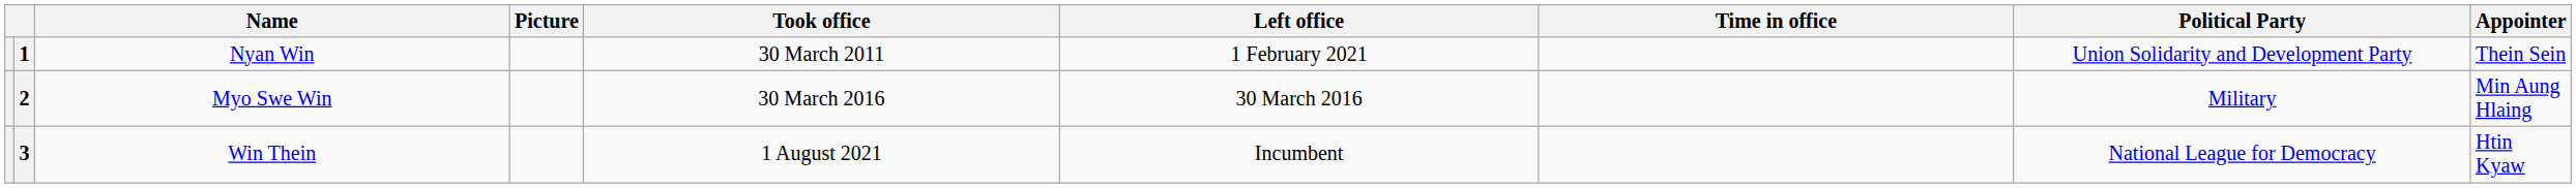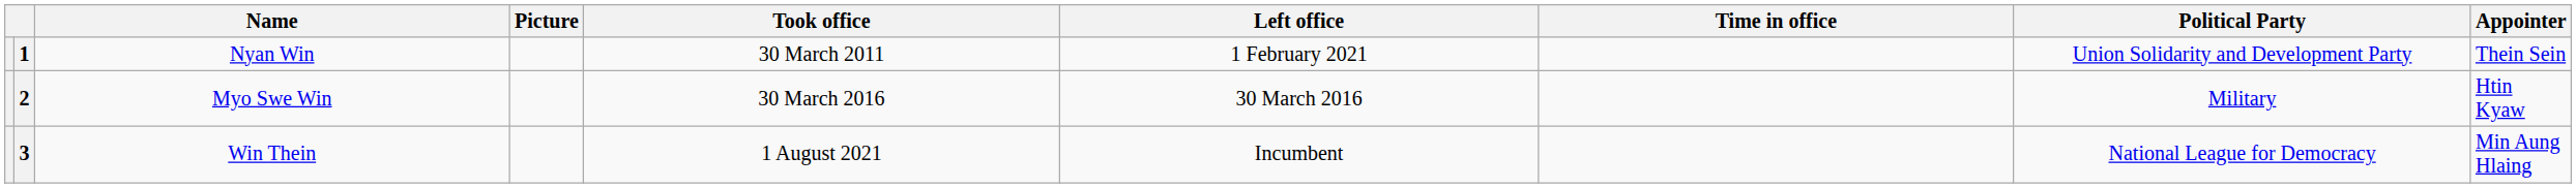2 | Appointer: Min Aung Hlaing -> Htin Kyaw
3 | Appointer: Htin Kyaw -> Min Aung Hlaing
